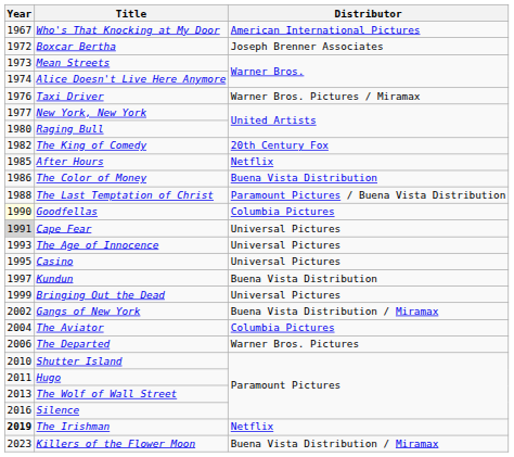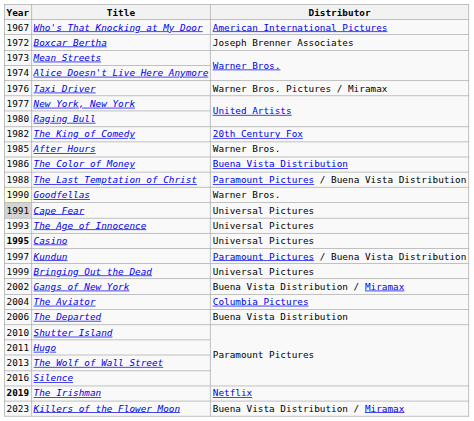After Hours | Distributor: Netflix -> Warner Bros.
Goodfellas | Distributor: Columbia Pictures -> Warner Bros.
Casino | Year: normal -> bold
Kundun | Distributor: Buena Vista Distribution -> Paramount Pictures / Buena Vista Distribution
The Departed | Distributor: Warner Bros. Pictures -> Buena Vista Distribution
